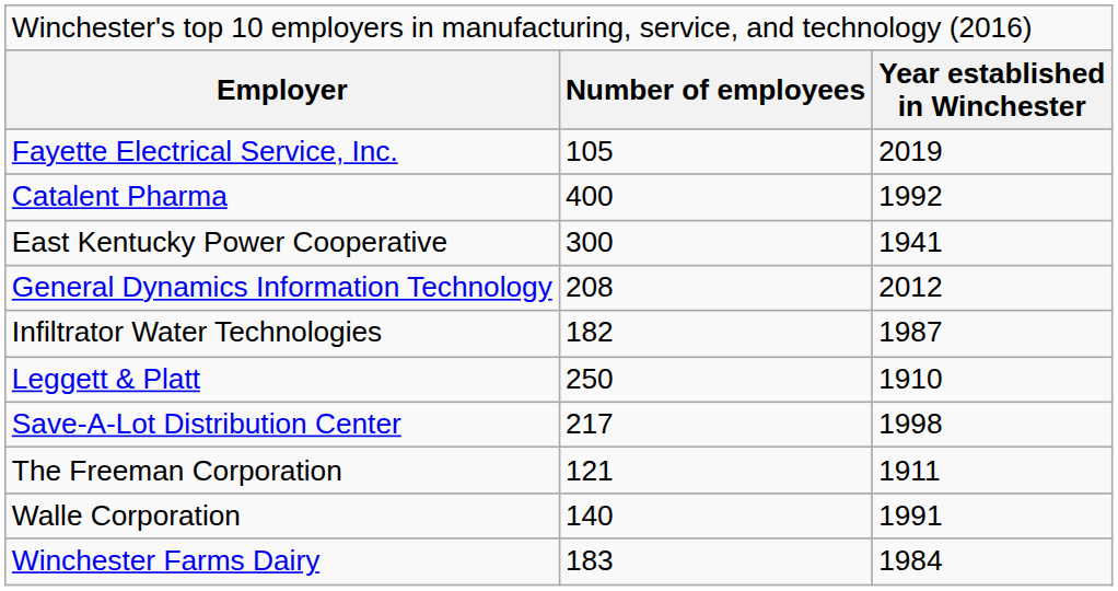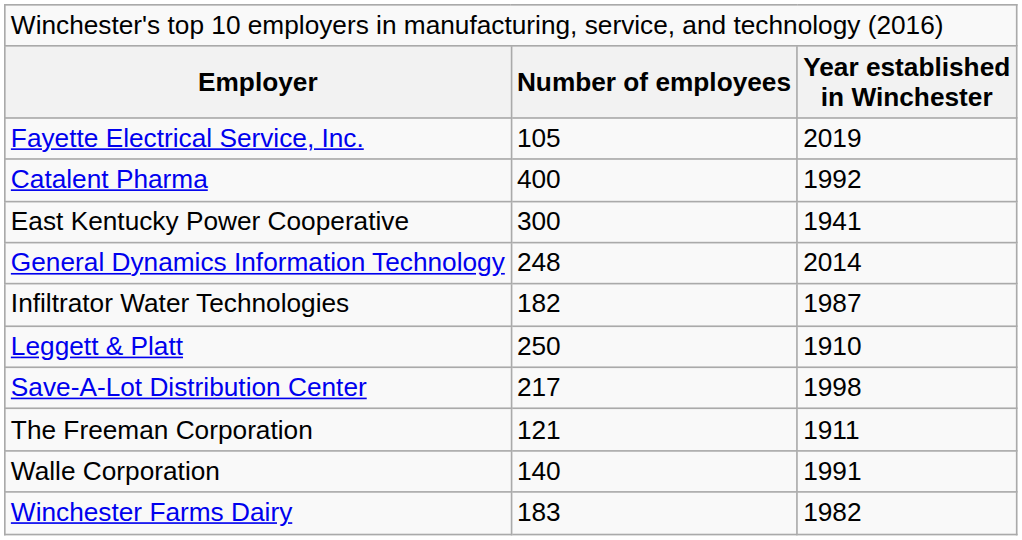General Dynamics Information Technology | column 2: 208 -> 248
General Dynamics Information Technology | column 3: 2012 -> 2014
Winchester Farms Dairy | column 3: 1984 -> 1982
